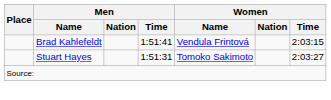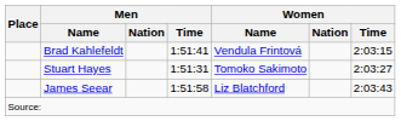+ row: James Seear | 1:51:58 | Liz Blatchford | 2:03:43
